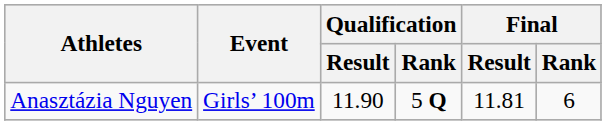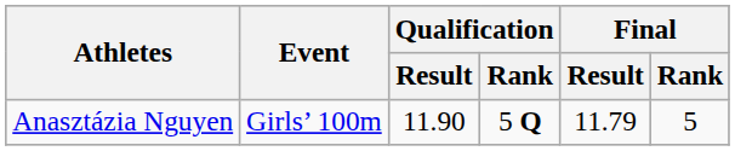Anasztázia Nguyen | Final / Result: 11.81 -> 11.79
Anasztázia Nguyen | Final / Rank: 6 -> 5
